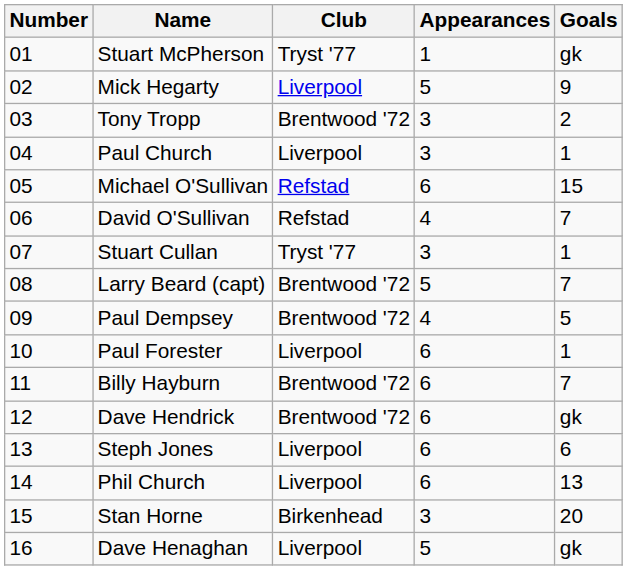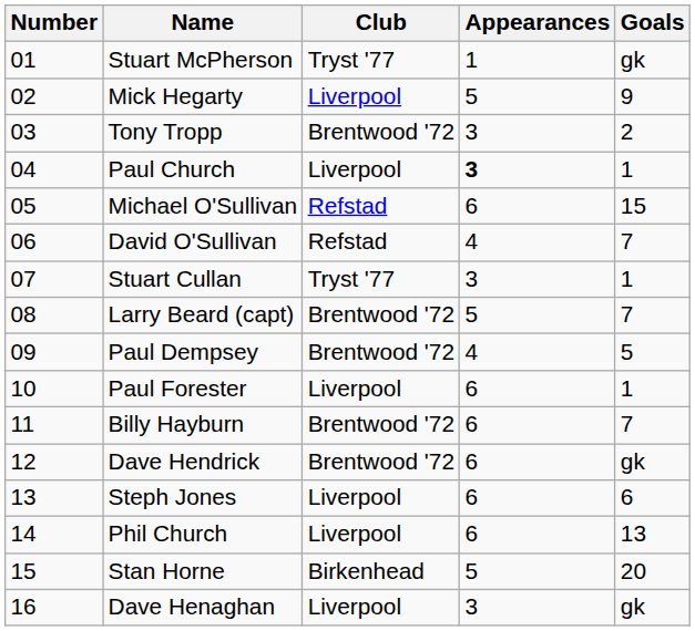Paul Church | Appearances: normal -> bold
Stan Horne | Appearances: 3 -> 5
Dave Henaghan | Appearances: 5 -> 3
